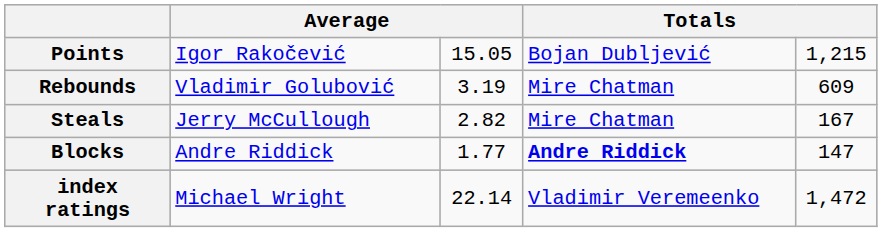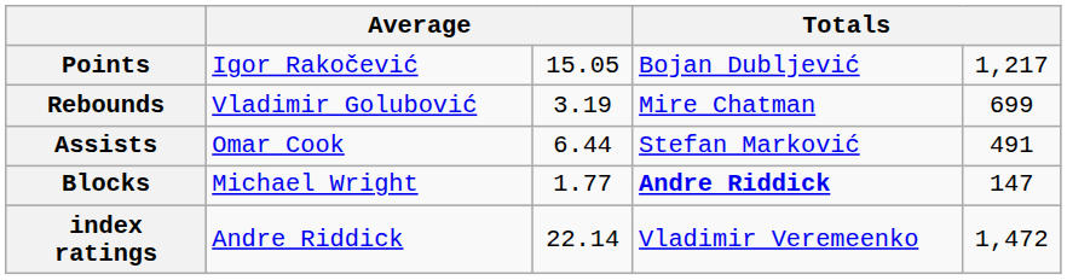Points | column 5: 1,215 -> 1,217
Rebounds | column 5: 609 -> 699
+ row: Assists | Omar Cook | 6.44 | Stefan Marković | 491
- row: Steals | Jerry McCullough | 2.82 | Mire Chatman | 167
Blocks | column 2: Andre Riddick -> Michael Wright
index ratings | column 2: Michael Wright -> Andre Riddick
